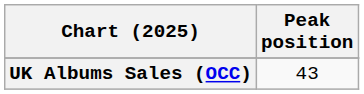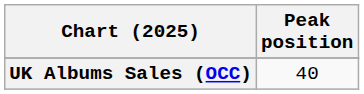UK Albums Sales (OCC) | Peak position: 43 -> 40
